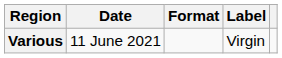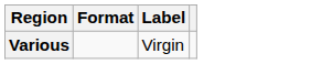- column: Date | 11 June 2021
